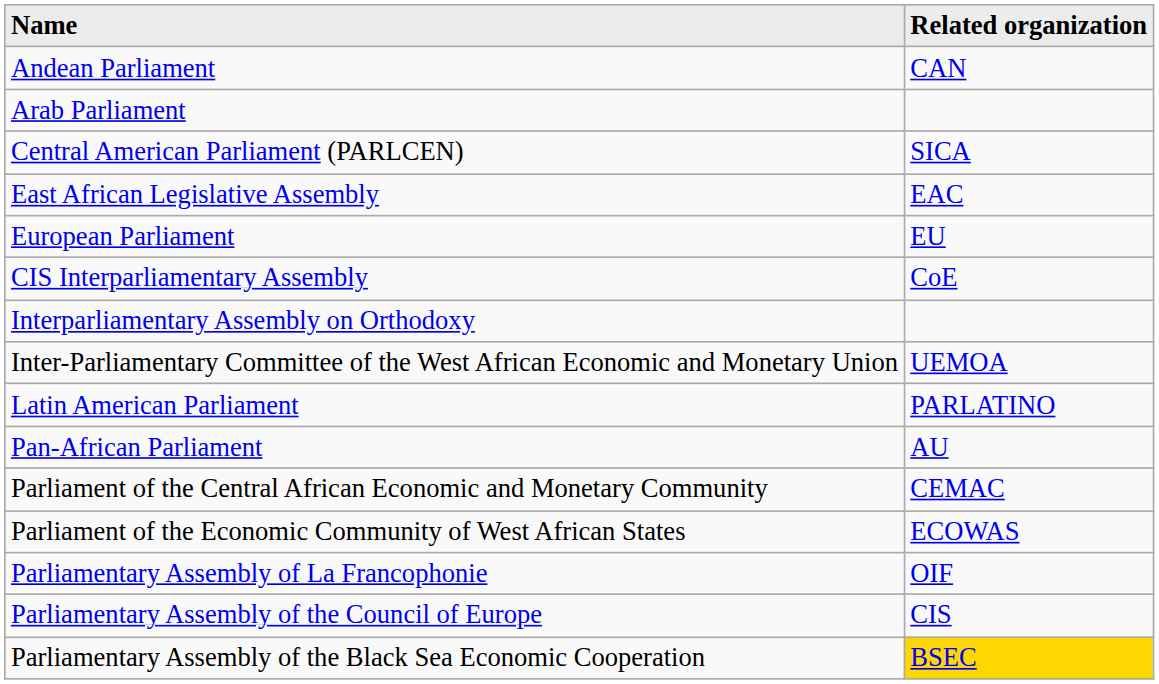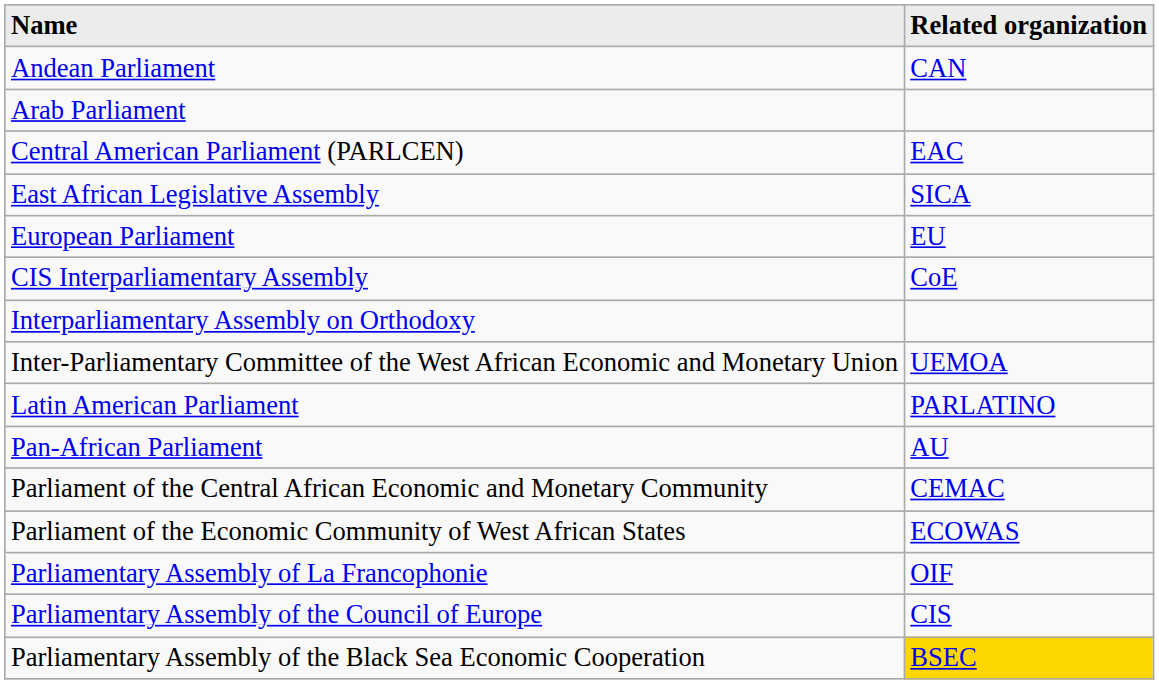Central American Parliament (PARLCEN) | Related organization: SICA -> EAC
East African Legislative Assembly | Related organization: EAC -> SICA
